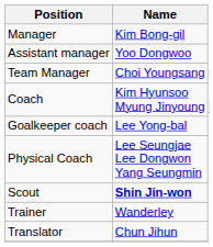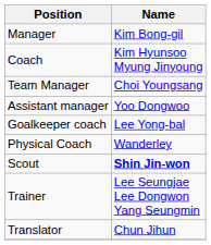rows swapped: Assistant manager <-> Coach
Physical Coach | Name: Lee Seungjae Lee Dongwon Yang Seungmin -> Wanderley
Trainer | Name: Wanderley -> Lee Seungjae Lee Dongwon Yang Seungmin
